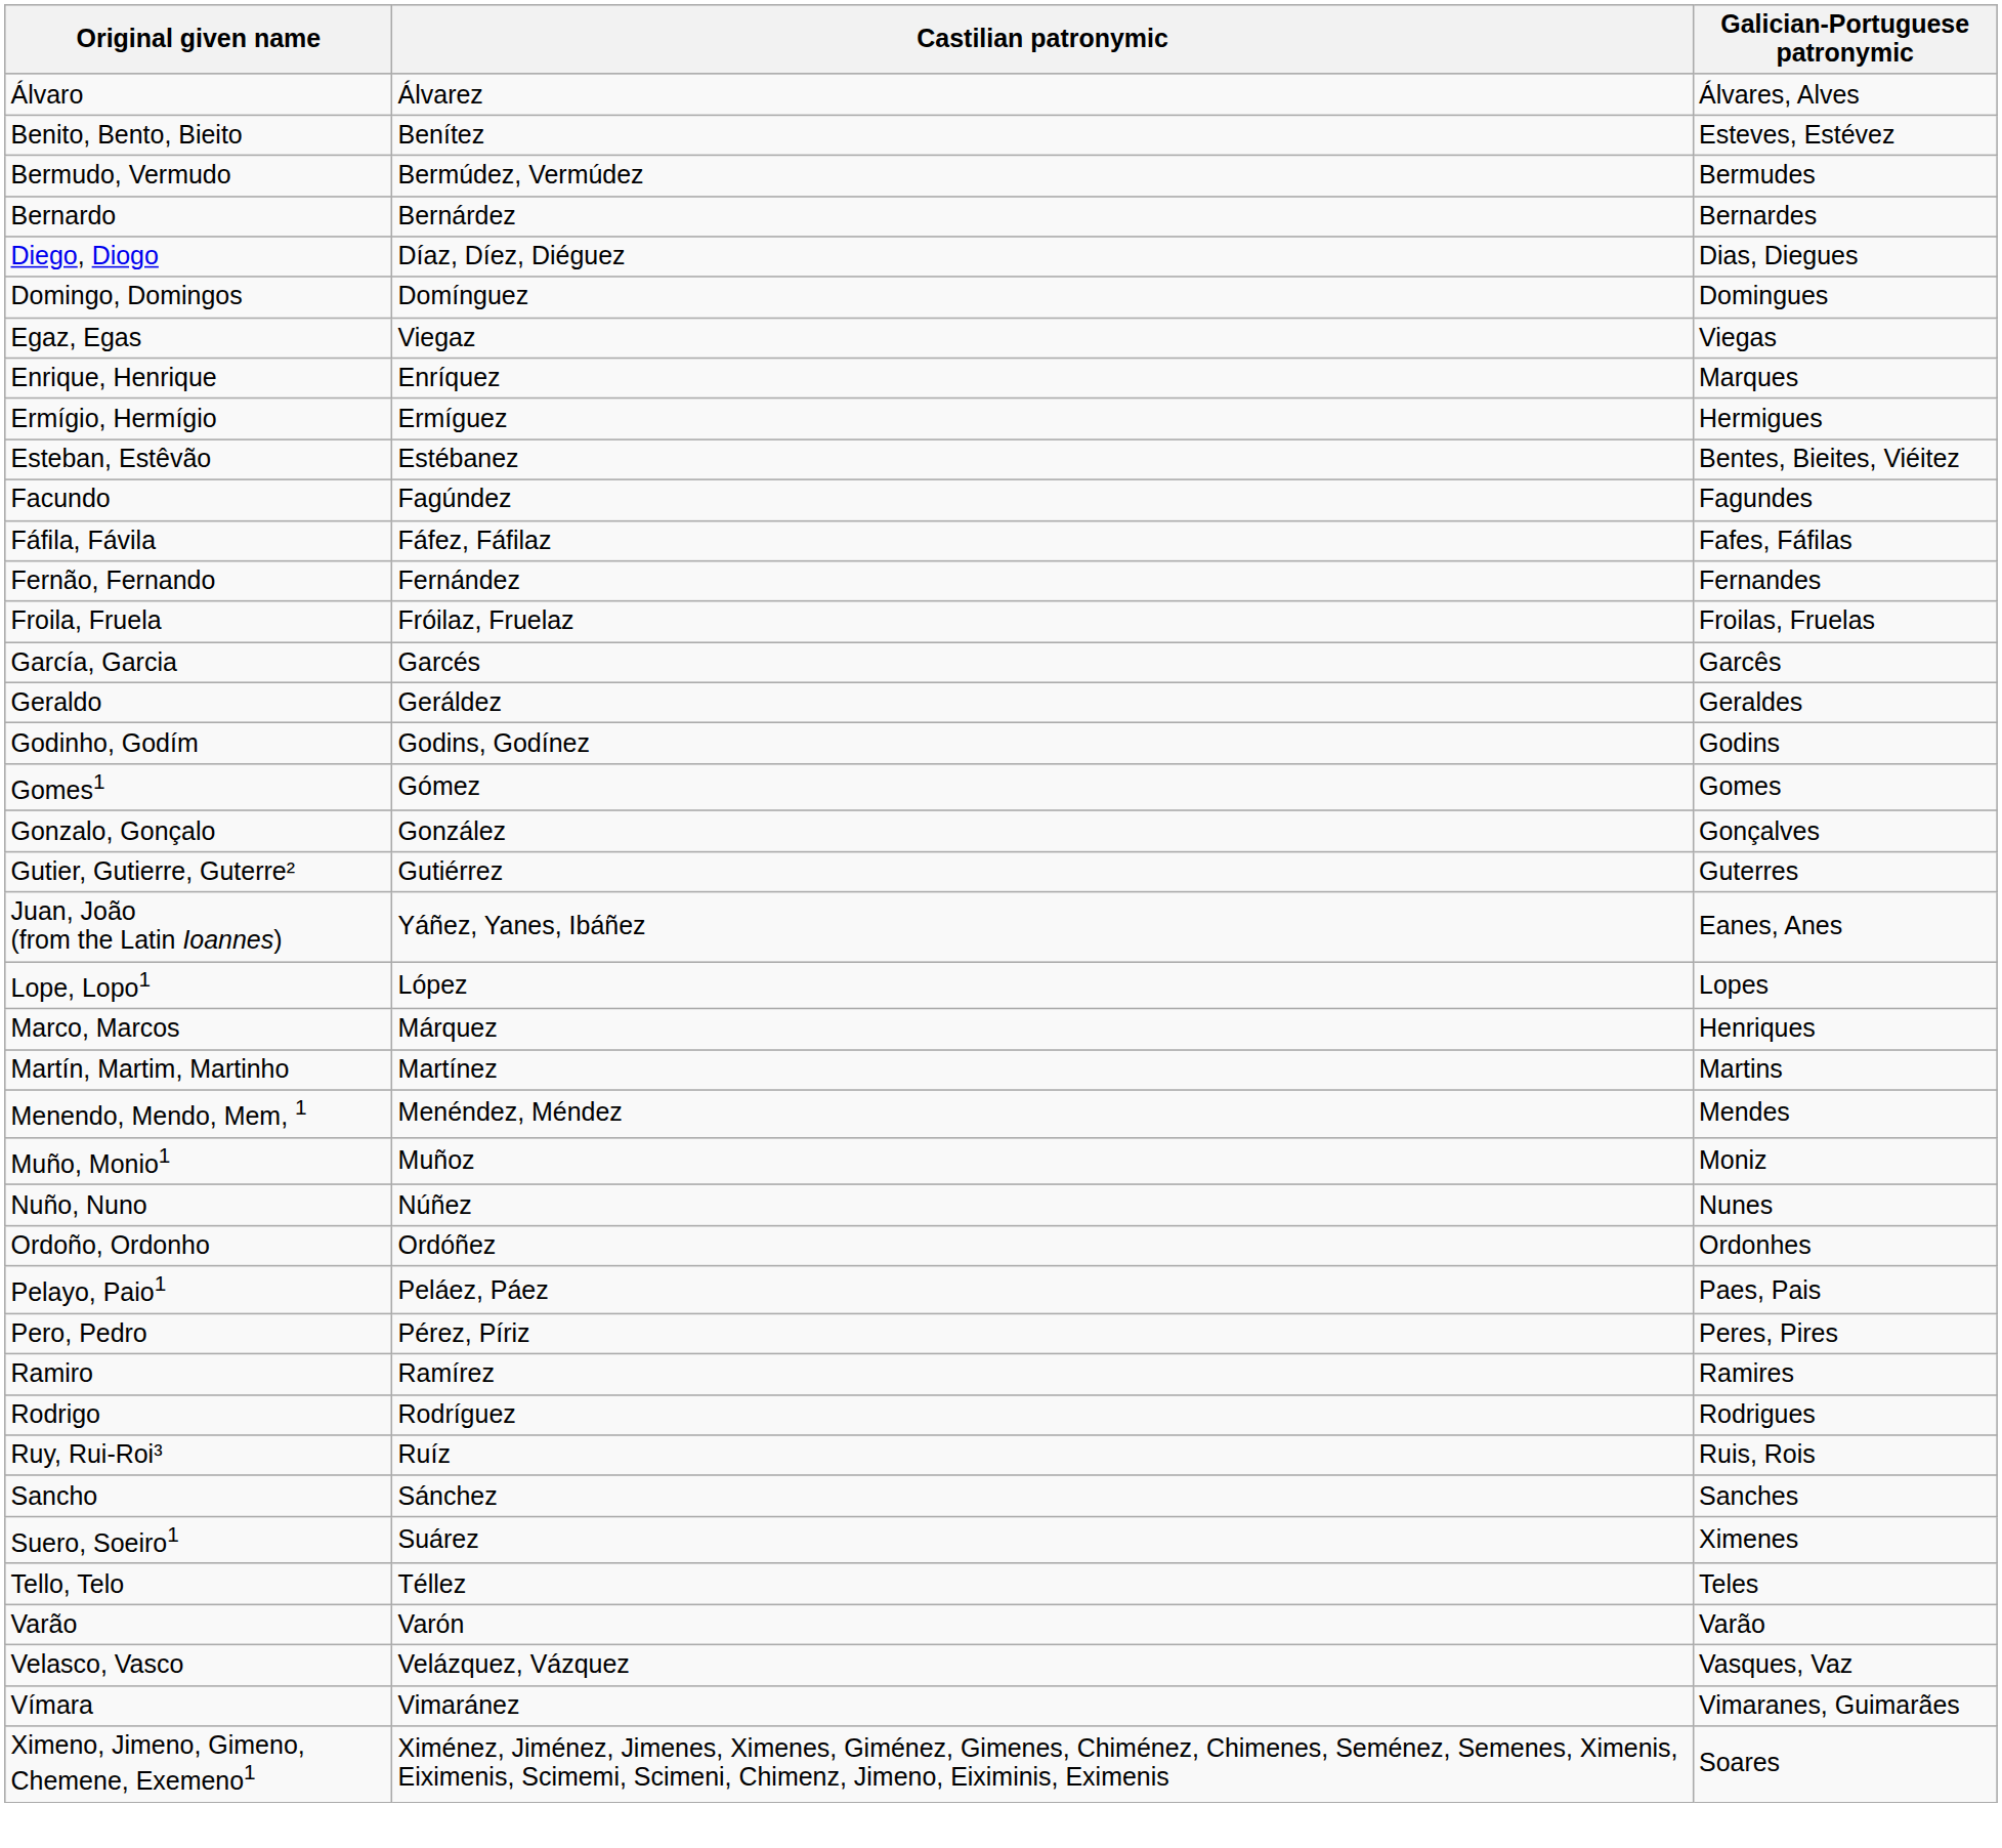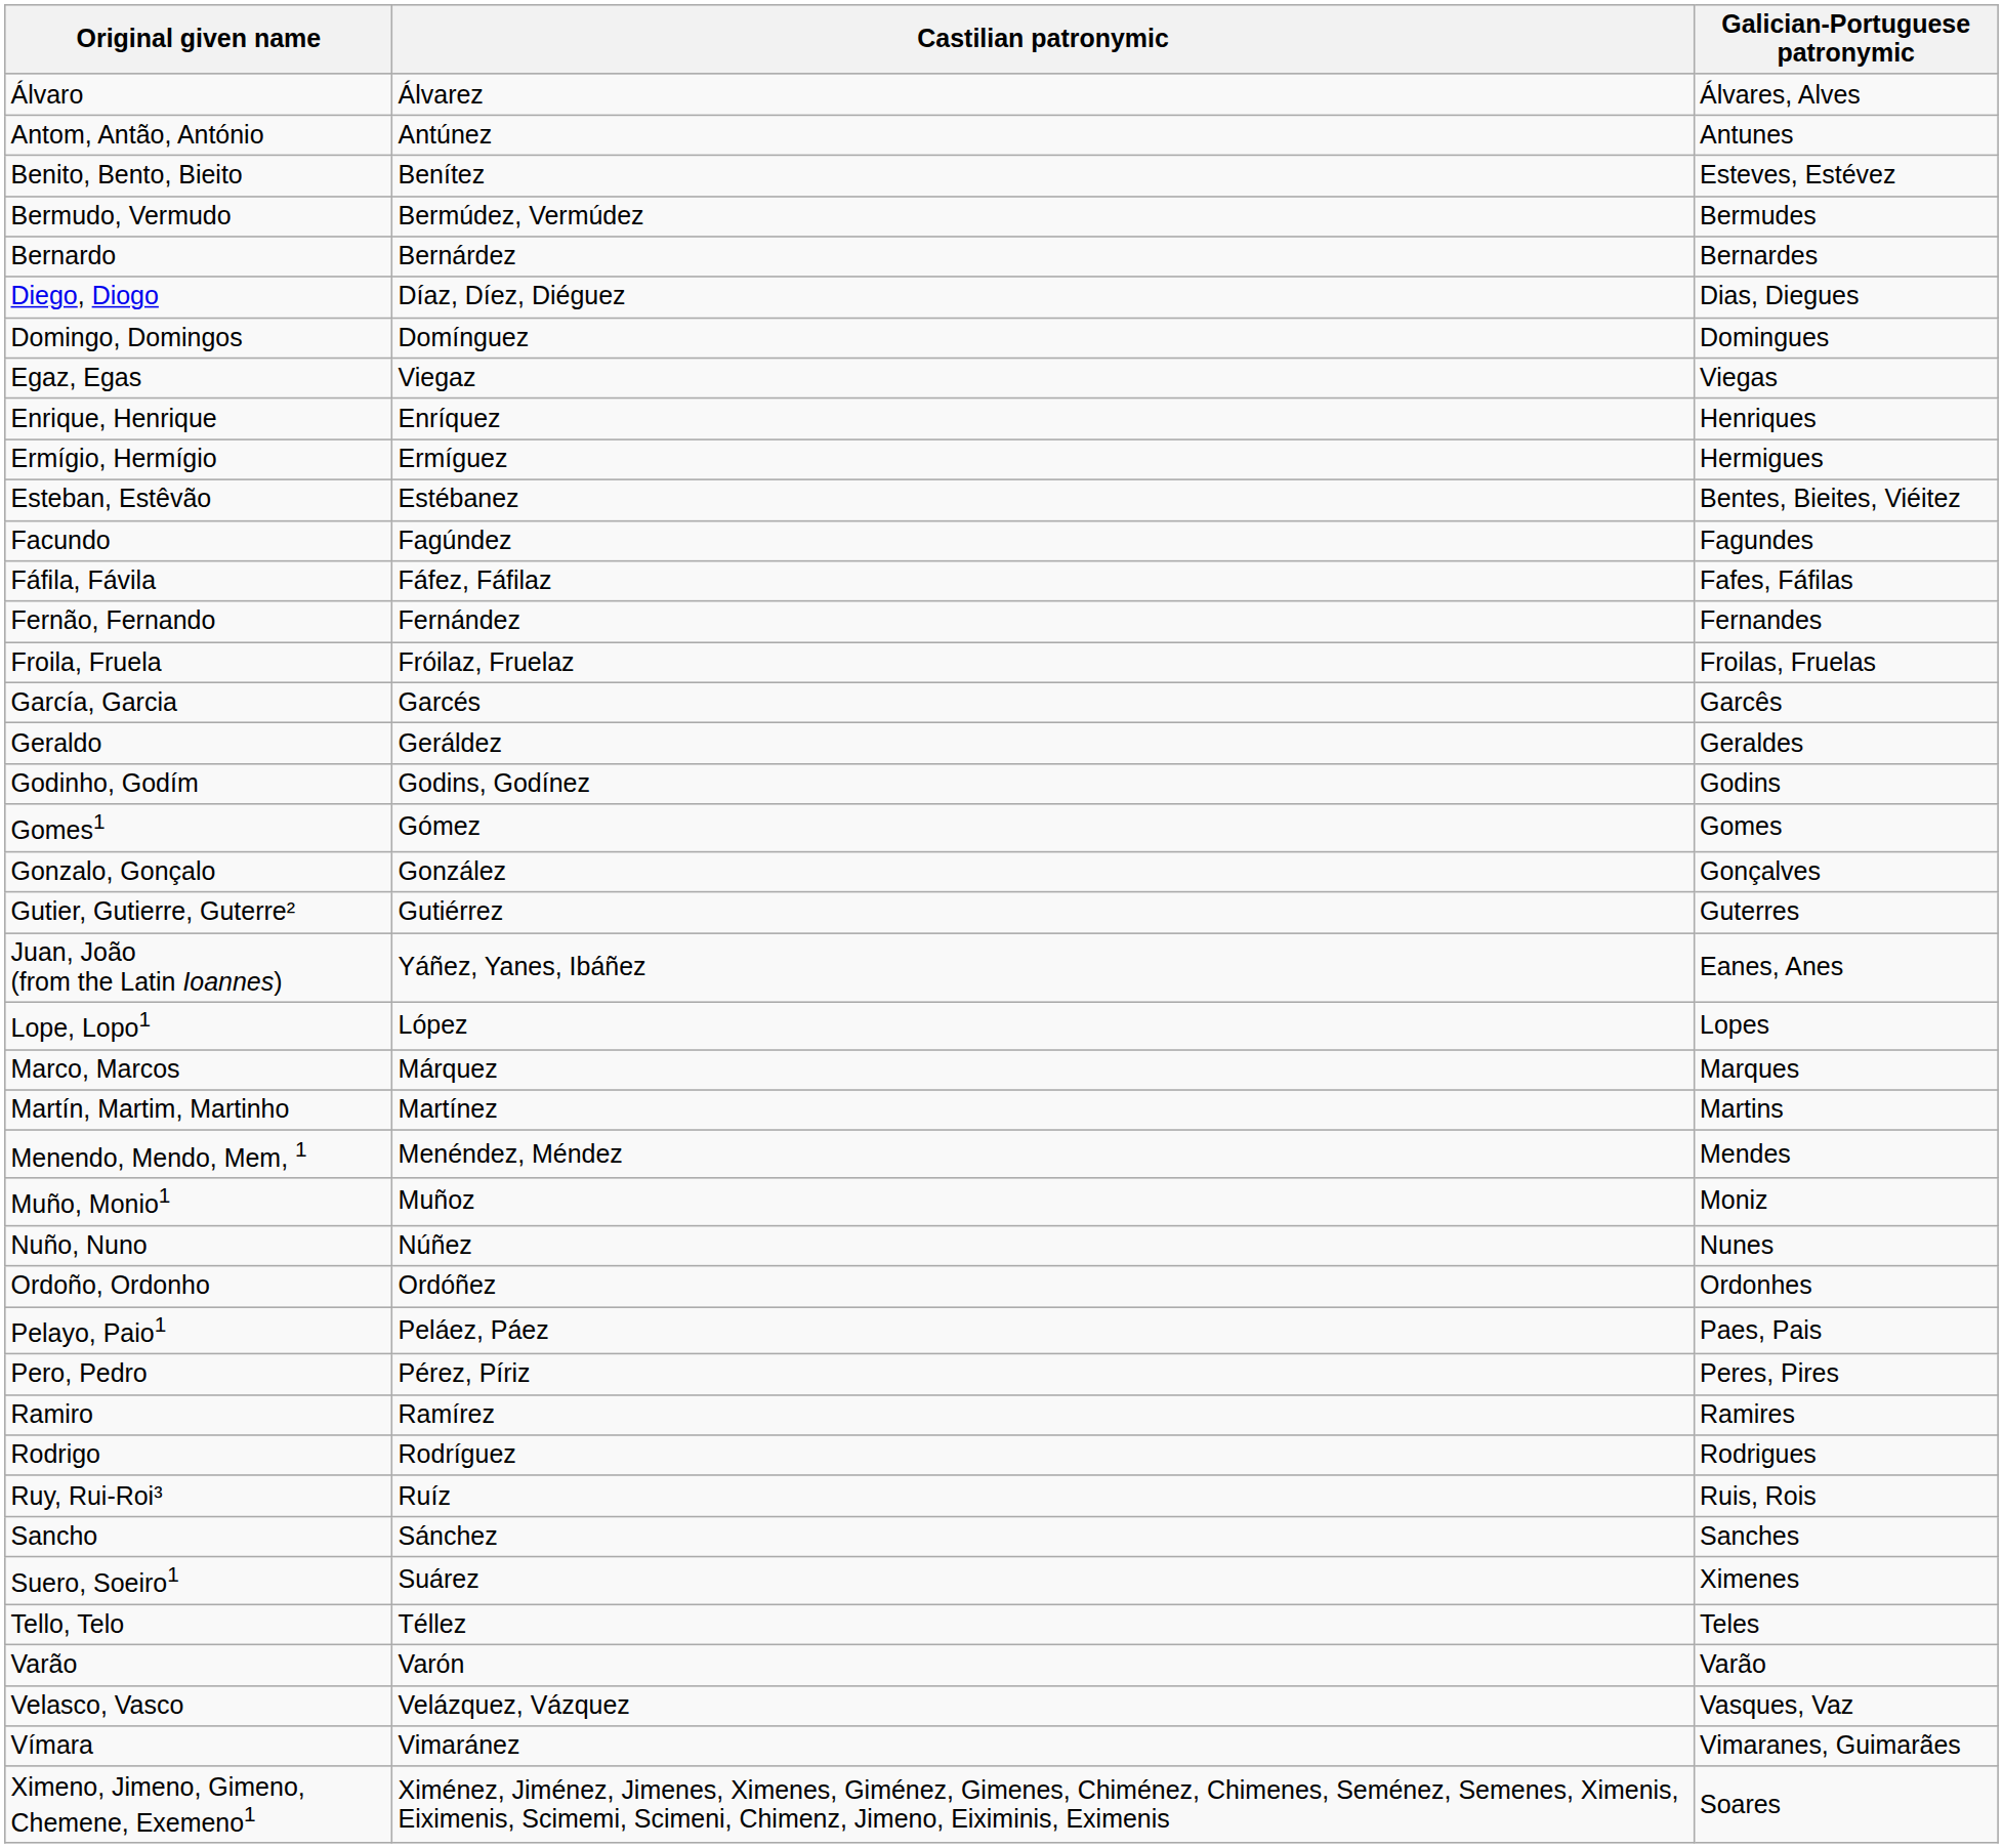+ row: Antom, Antão, António | Antúnez | Antunes
Enrique, Henrique | Galician-Portuguese patronymic: Marques -> Henriques
Marco, Marcos | Galician-Portuguese patronymic: Henriques -> Marques
